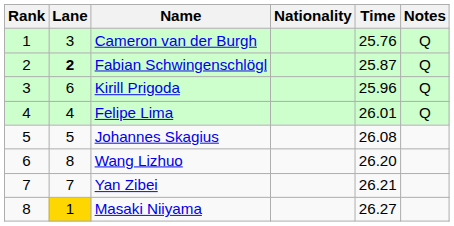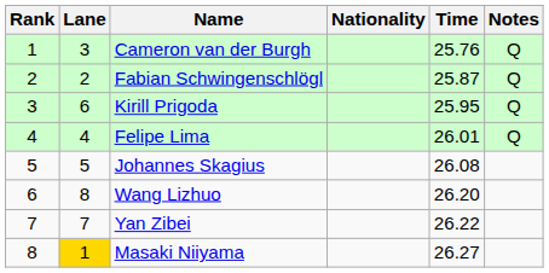Fabian Schwingenschlögl | Lane: bold -> normal
Kirill Prigoda | Time: 25.96 -> 25.95
Yan Zibei | Time: 26.21 -> 26.22
